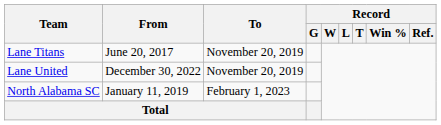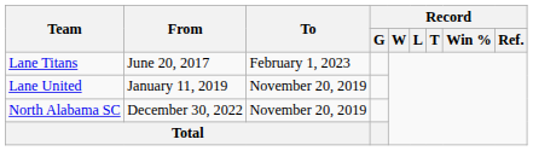Lane Titans | To: November 20, 2019 -> February 1, 2023
Lane United | From: December 30, 2022 -> January 11, 2019
North Alabama SC | From: January 11, 2019 -> December 30, 2022
North Alabama SC | To: February 1, 2023 -> November 20, 2019
